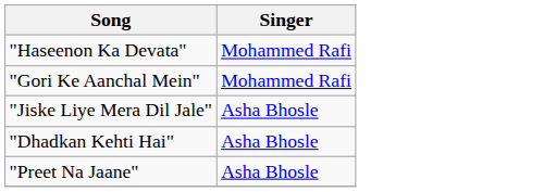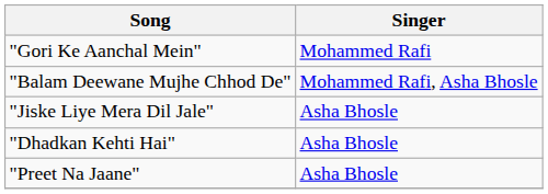- row: "Haseenon Ka Devata" | Mohammed Rafi
+ row: "Balam Deewane Mujhe Chhod De" | Mohammed Rafi, Asha Bhosle
